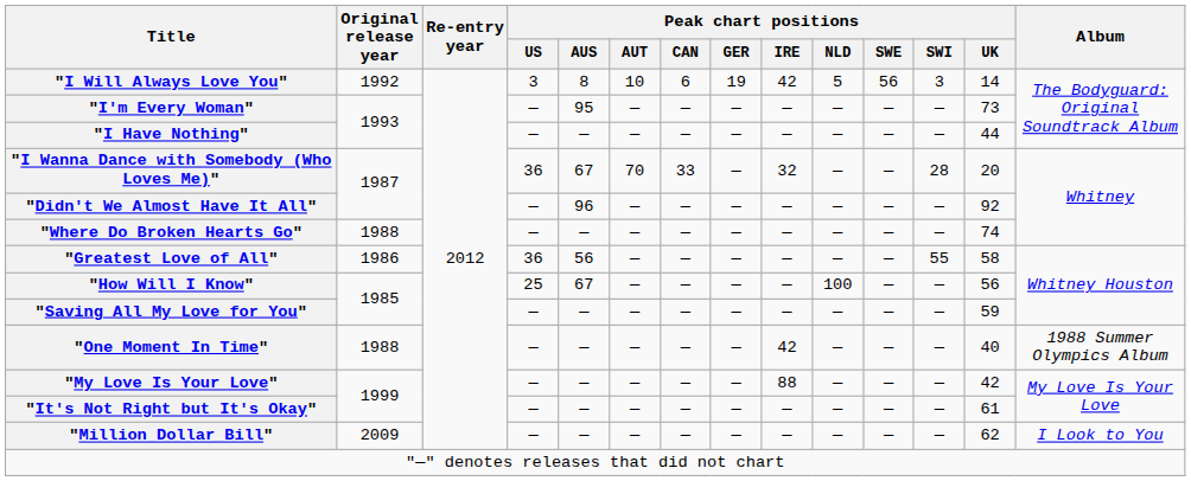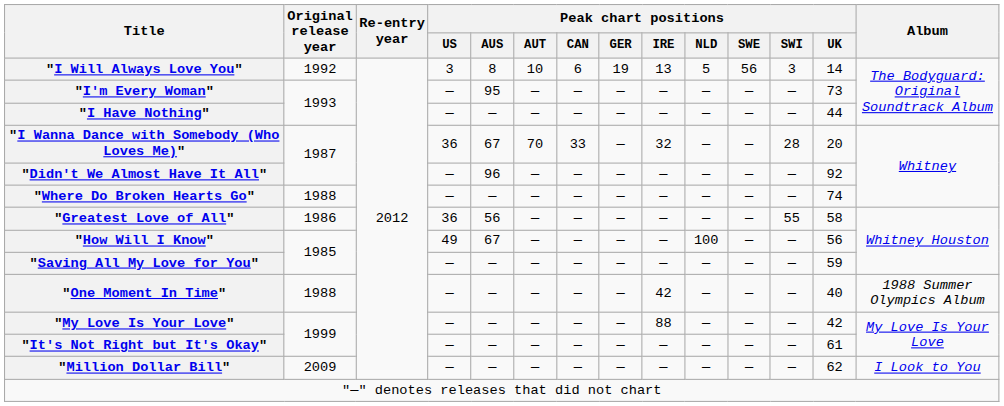"I Will Always Love You" | Peak chart positions / IRE: 42 -> 13
"How Will I Know" | Peak chart positions / US: 25 -> 49
